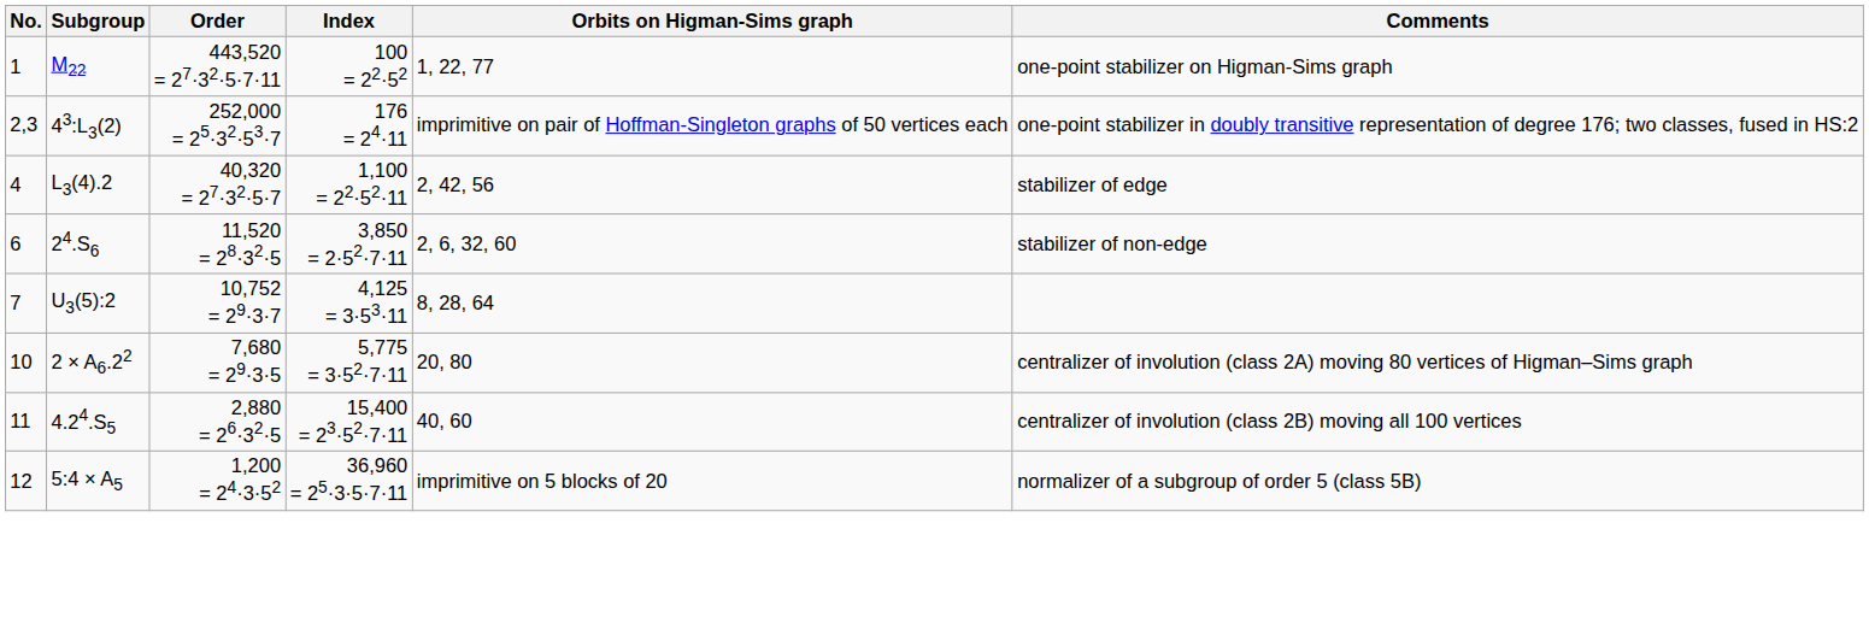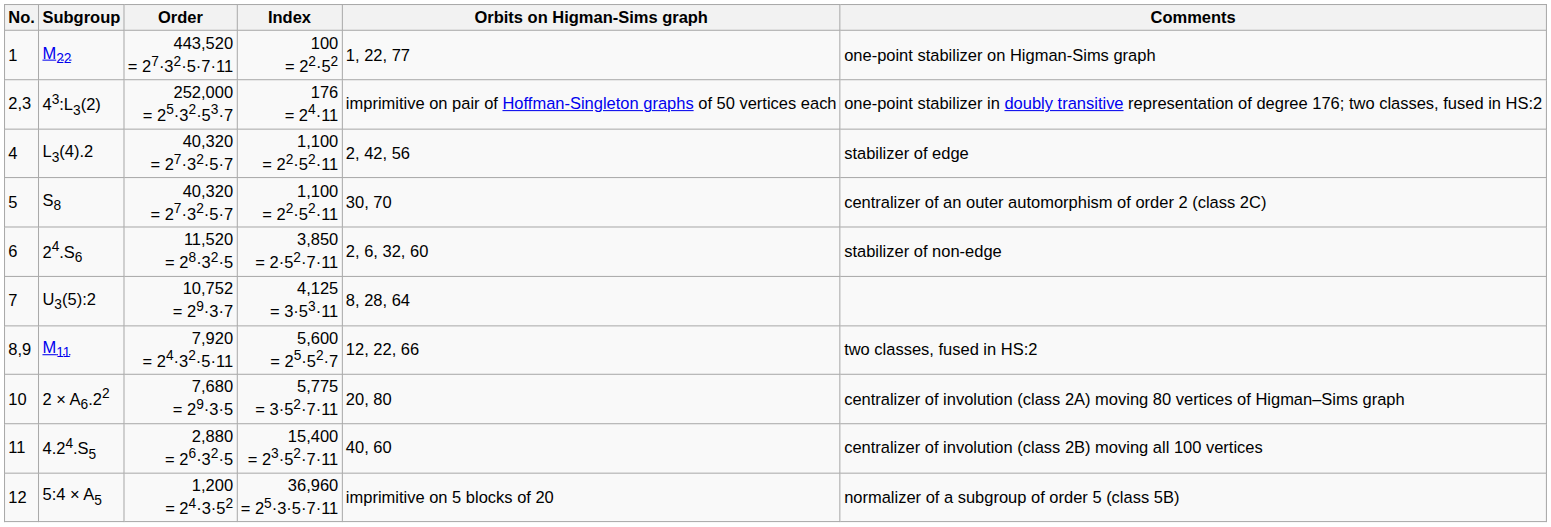+ row: 5 | S8 | 40,320 = 27·32·5·7 | 1,100 = 22·52·11 | 30, 70 | centralizer of an outer automorphism of order 2 (class 2C)
+ row: 8,9 | M11 | 7,920 = 24·32·5·11 | 5,600 = 25·52·7 | 12, 22, 66 | two classes, fused in HS:2
